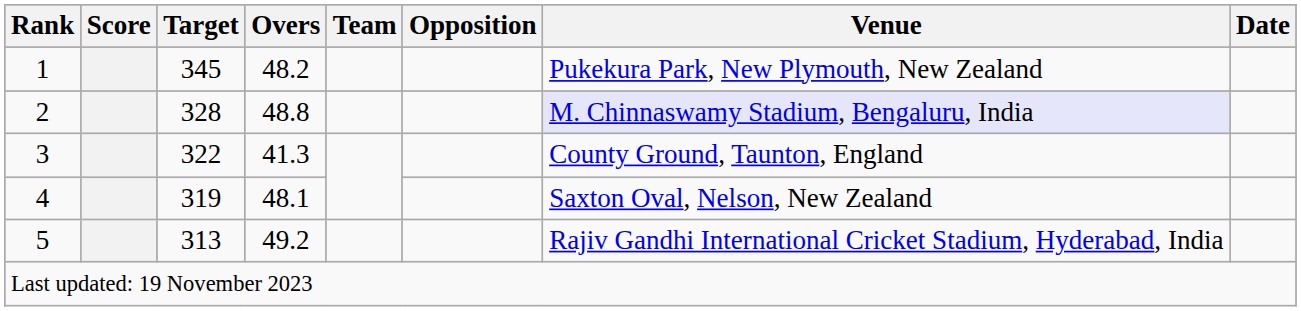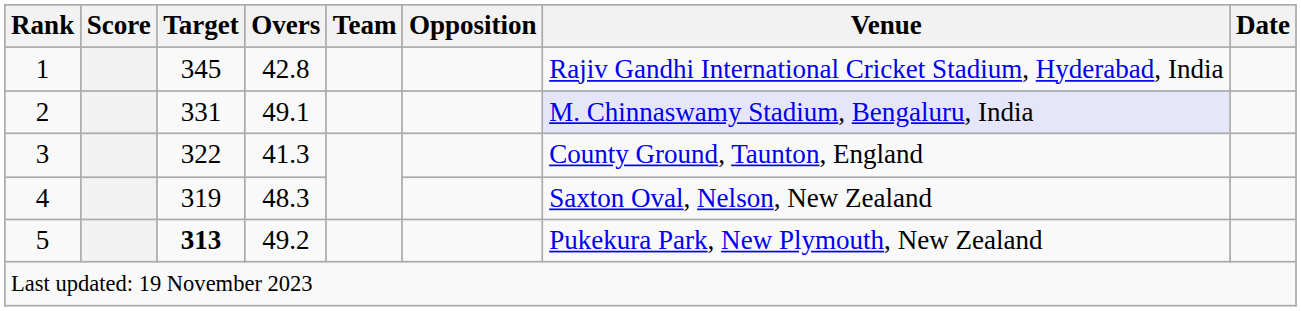1 | Overs: 48.2 -> 42.8
1 | Venue: Pukekura Park, New Plymouth, New Zealand -> Rajiv Gandhi International Cricket Stadium, Hyderabad, India
2 | Target: 328 -> 331
2 | Overs: 48.8 -> 49.1
4 | Overs: 48.1 -> 48.3
5 | Target: normal -> bold
5 | Venue: Rajiv Gandhi International Cricket Stadium, Hyderabad, India -> Pukekura Park, New Plymouth, New Zealand
